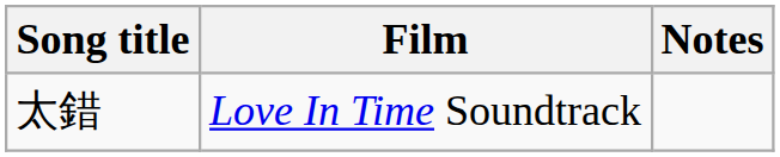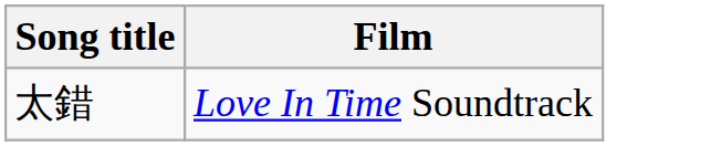- column: Notes
